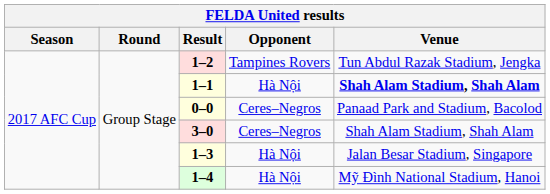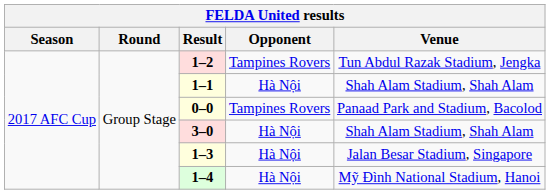1–1 | Venue: bold -> normal
0–0 | Opponent: Ceres–Negros -> Tampines Rovers
3–0 | Opponent: Ceres–Negros -> Hà Nội
